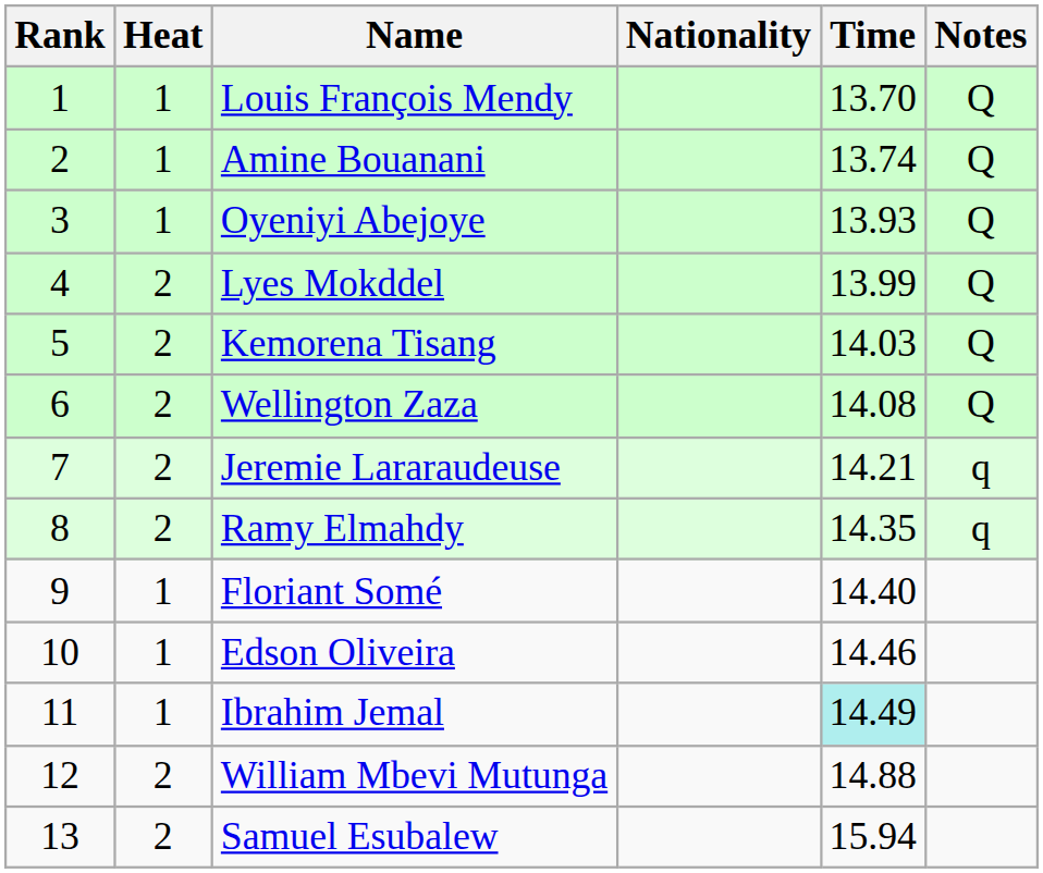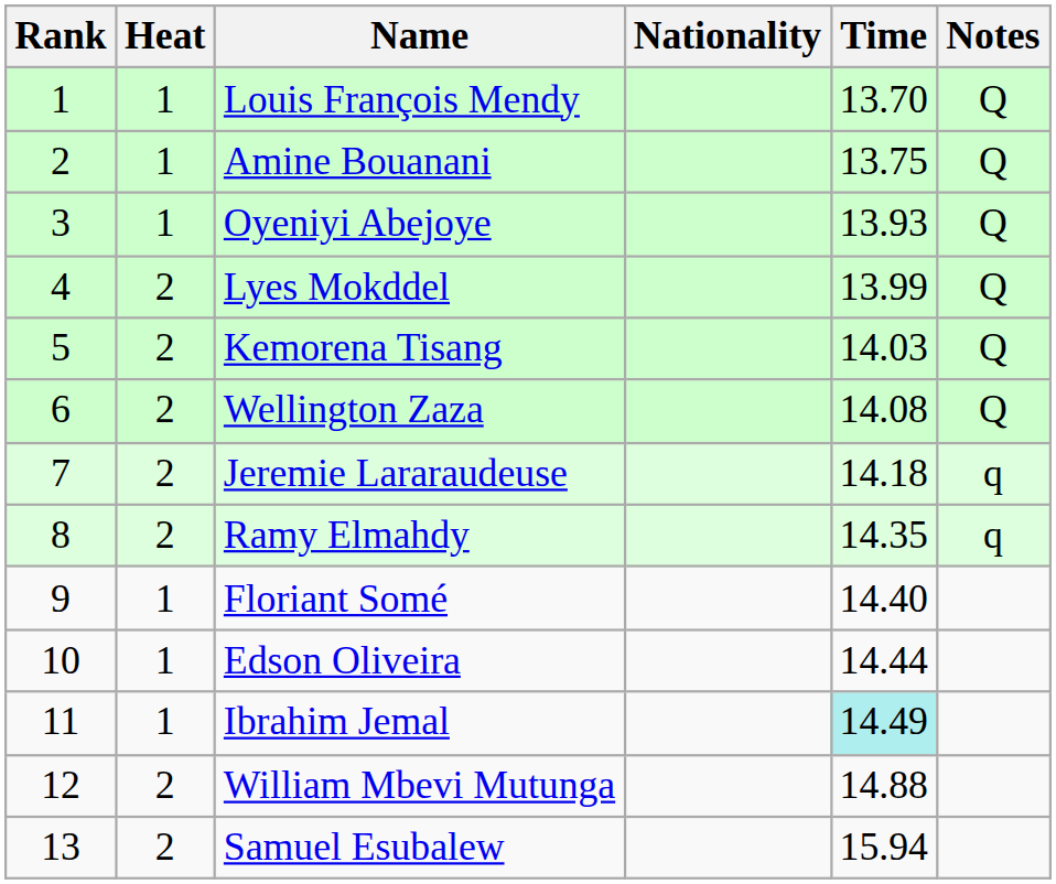Amine Bouanani | Time: 13.74 -> 13.75
Jeremie Lararaudeuse | Time: 14.21 -> 14.18
Edson Oliveira | Time: 14.46 -> 14.44
